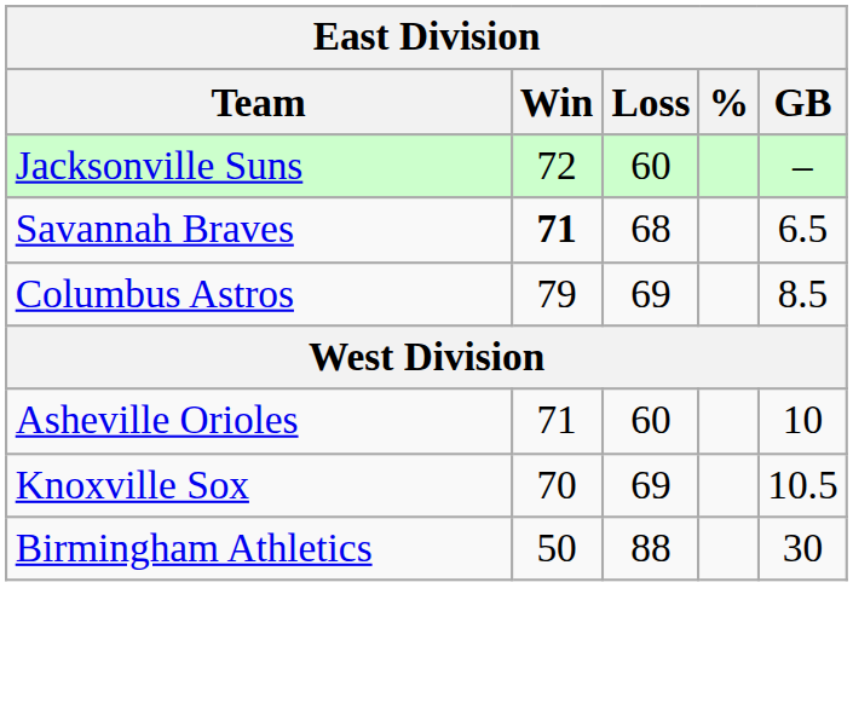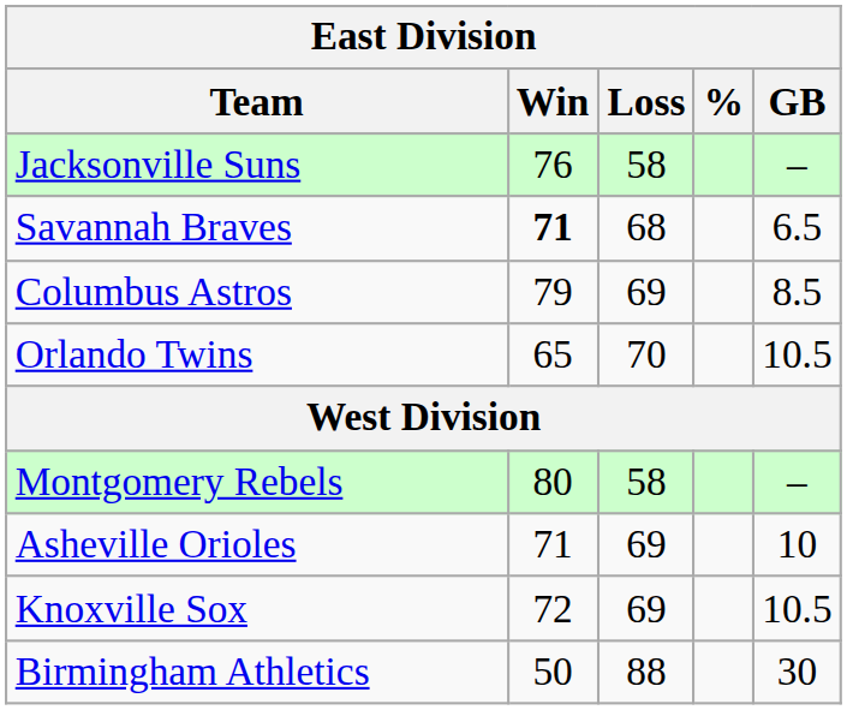Jacksonville Suns | Win: 72 -> 76
Jacksonville Suns | Loss: 60 -> 58
+ row: Orlando Twins | 65 | 70 | 10.5
+ row: Montgomery Rebels | 80 | 58 | –
Asheville Orioles | Loss: 60 -> 69
Knoxville Sox | Win: 70 -> 72
